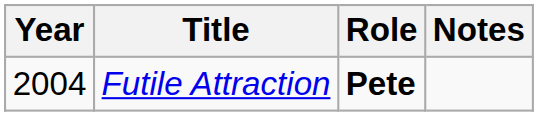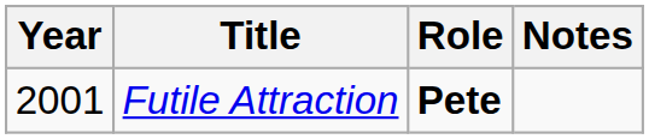Futile Attraction | Year: 2004 -> 2001
